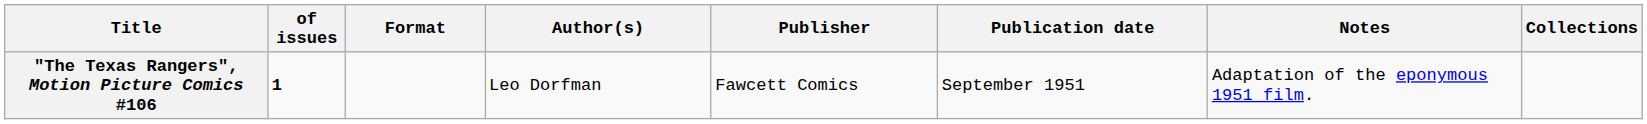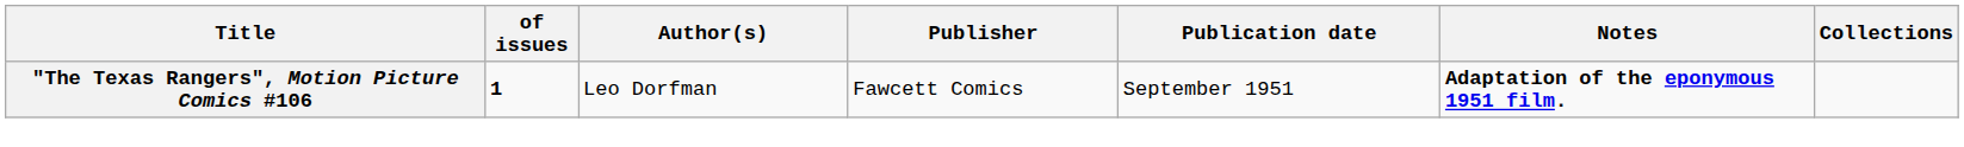- column: Format
"The Texas Rangers", Motion Picture Comics #106 | Notes: normal -> bold
